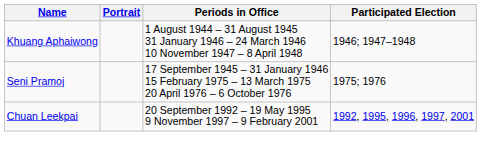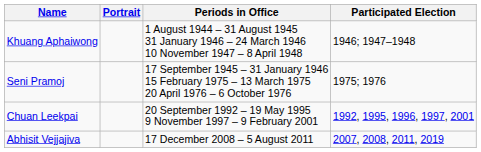+ row: Abhisit Vejjajiva | 17 December 2008 – 5 August 2011 | 2007, 2008, 2011, 2019
